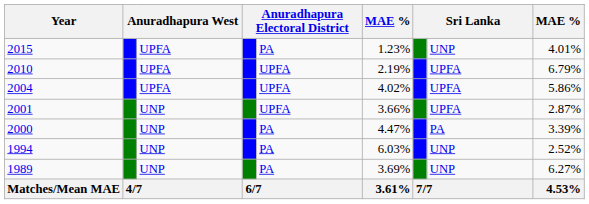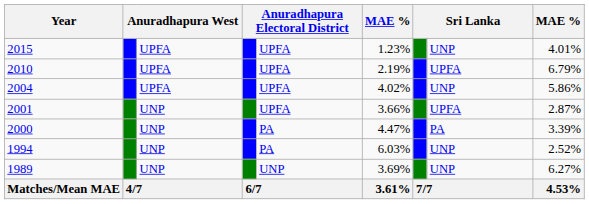2015 | column 5: PA -> UPFA
2004 | column 8: UPFA -> UNP
1989 | column 5: PA -> UNP
